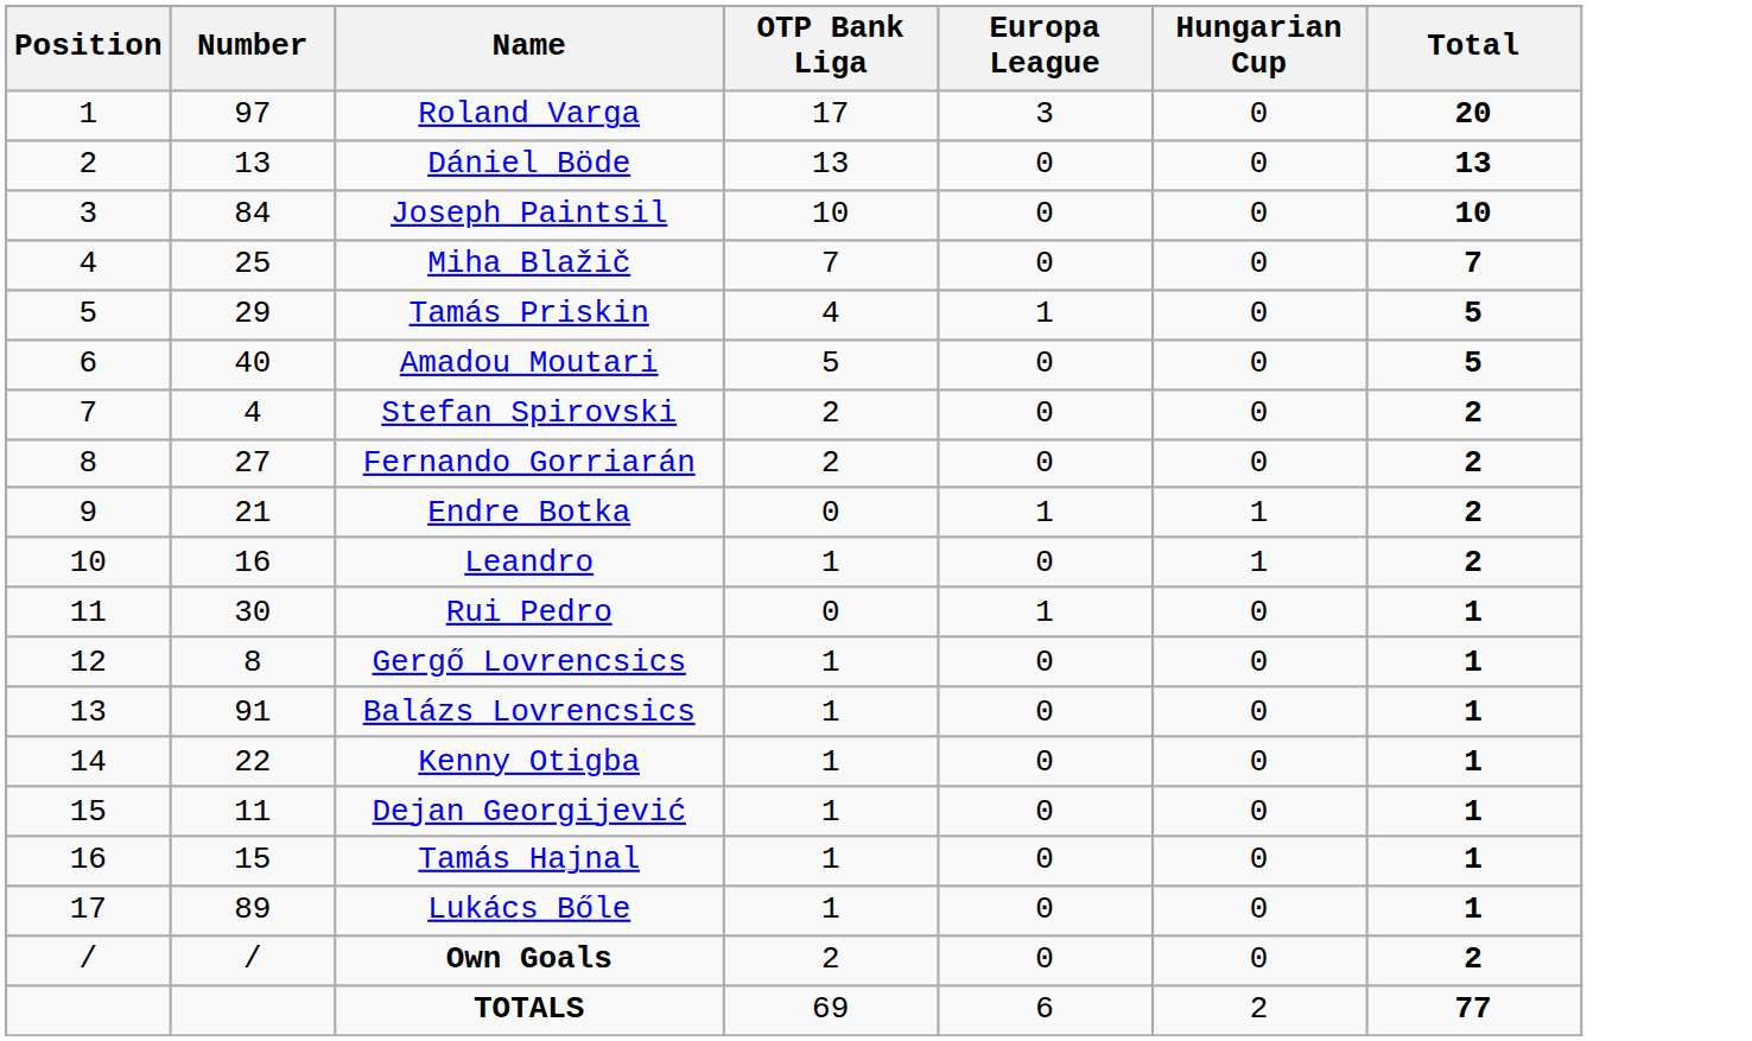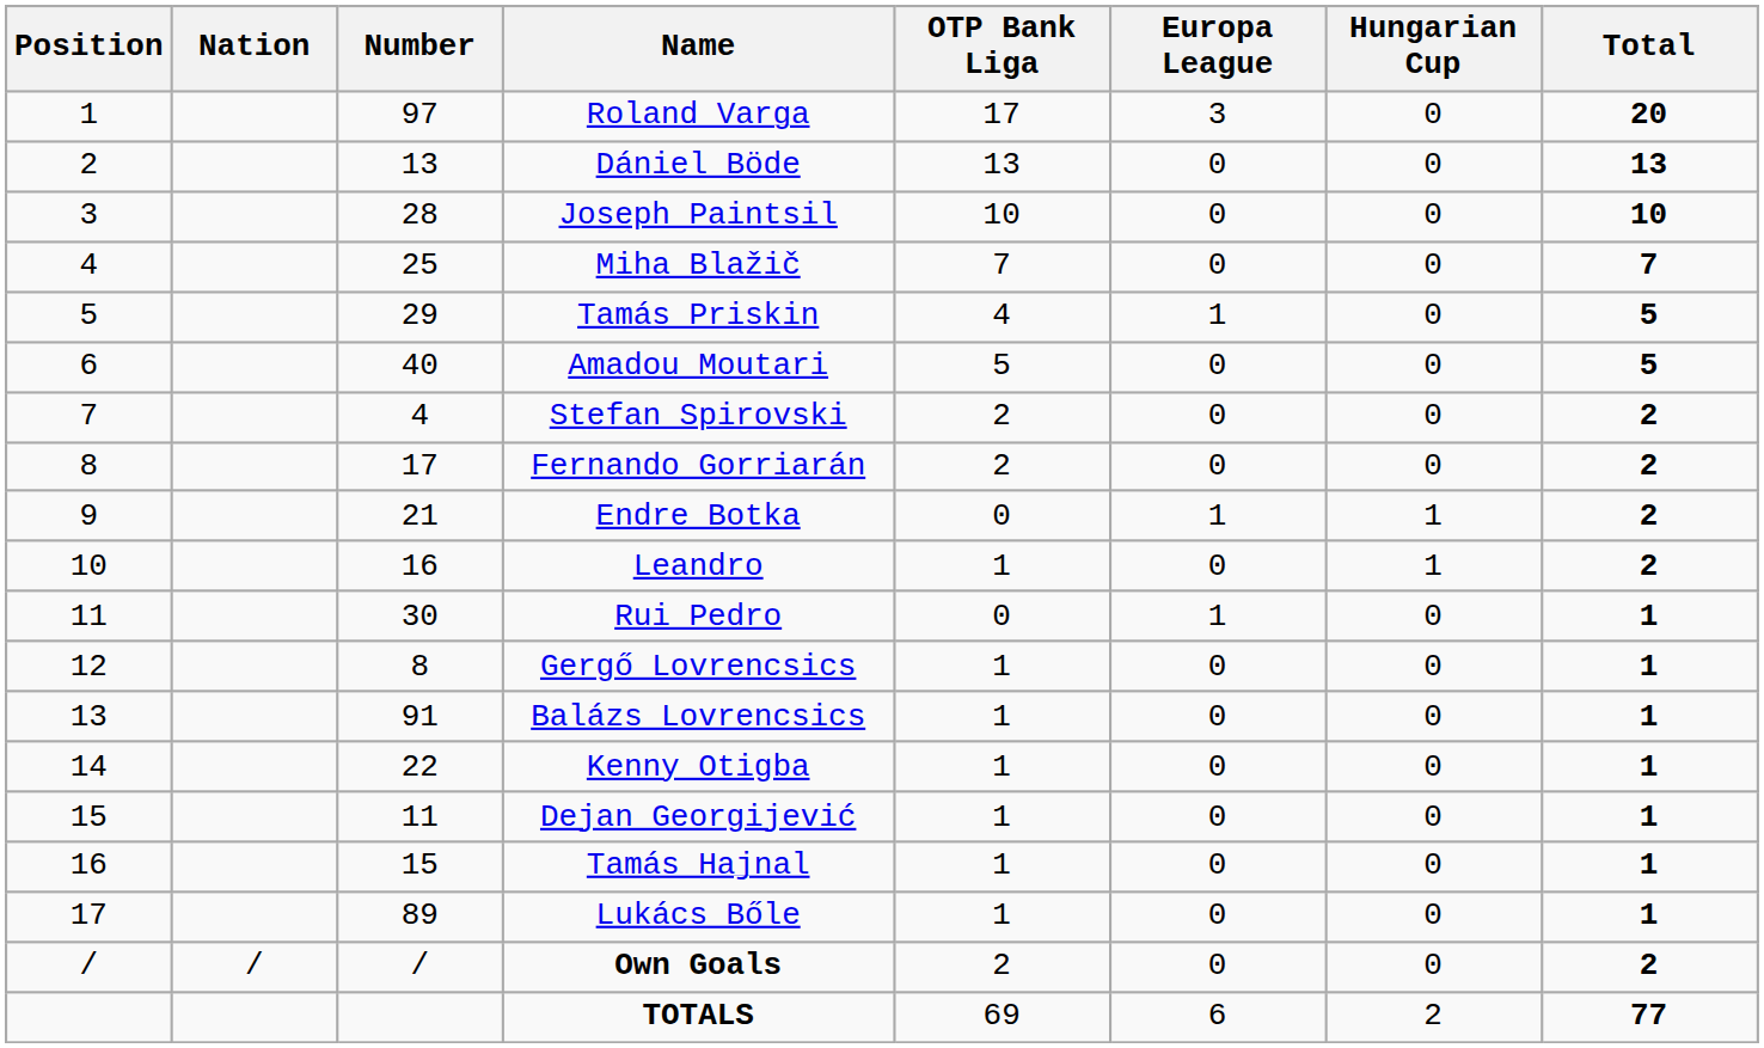+ column: Nation | /
Joseph Paintsil | Number: 84 -> 28
Fernando Gorriarán | Number: 27 -> 17
